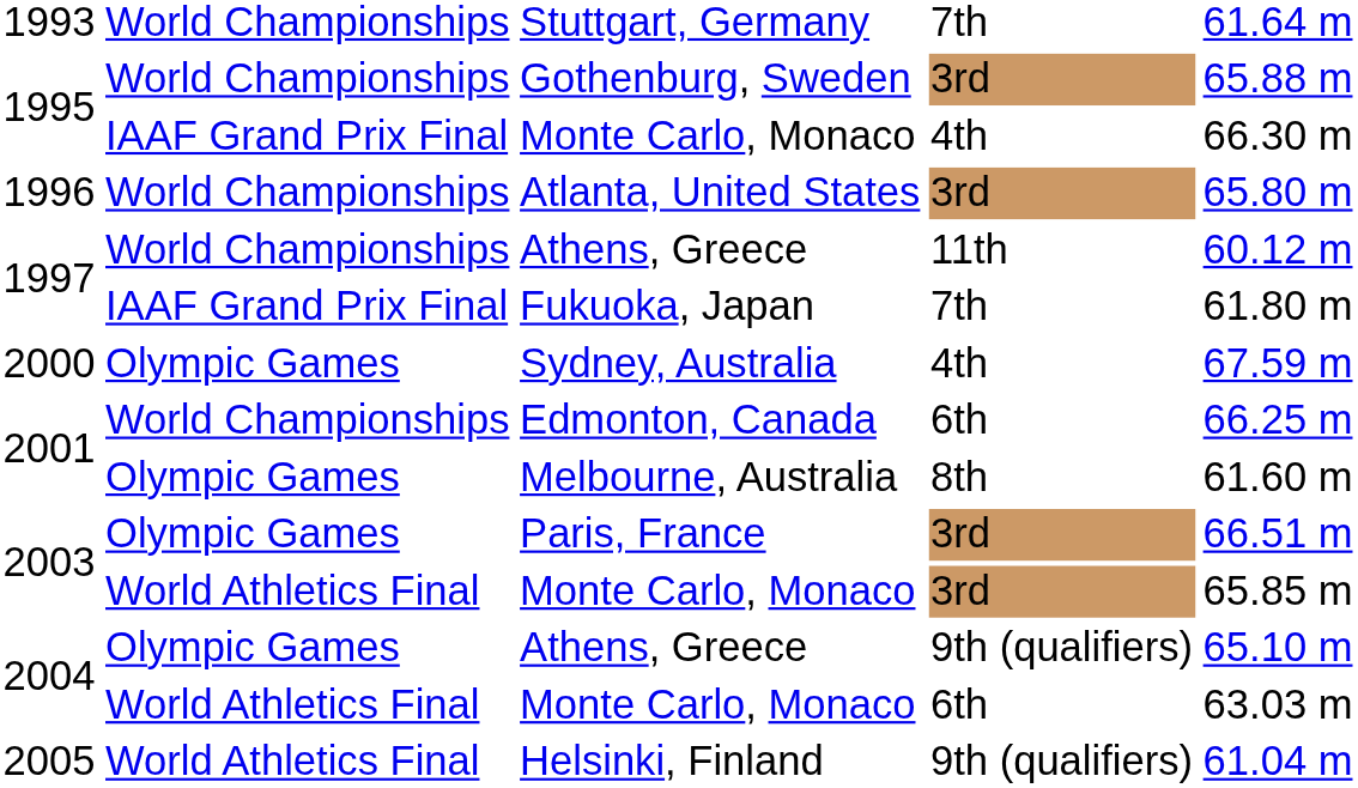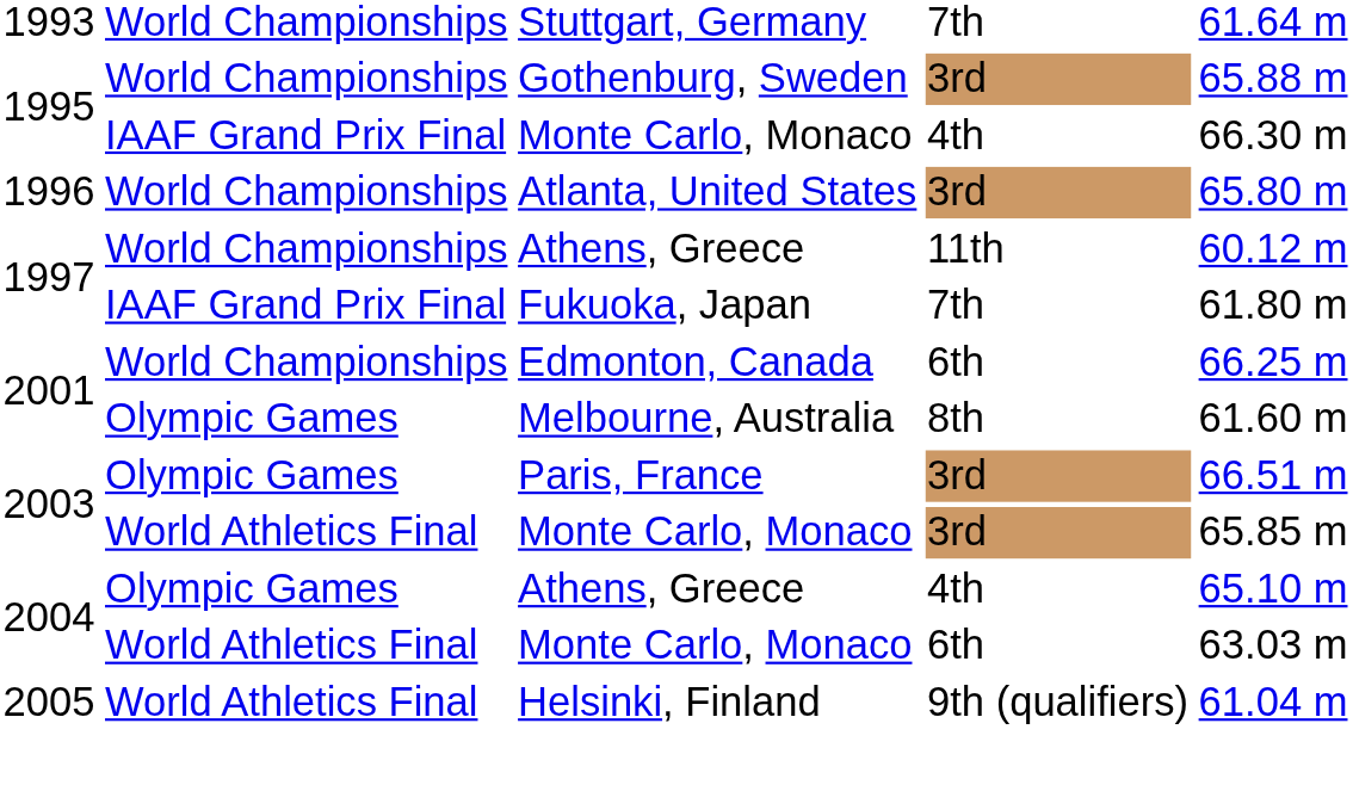- row: 2000 | Olympic Games | Sydney, Australia | 4th | 67.59 m
2004 / Athens, Greece | column 4: 9th (qualifiers) -> 4th
